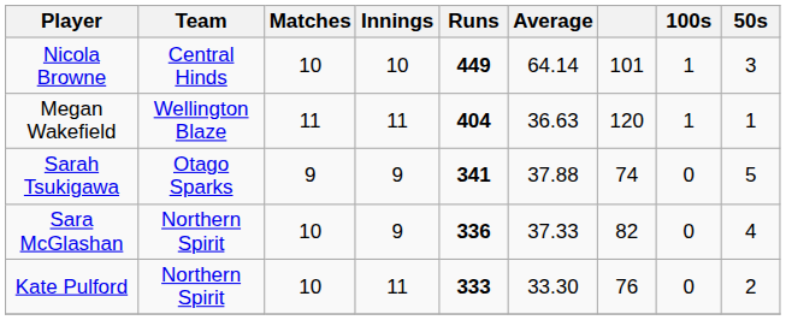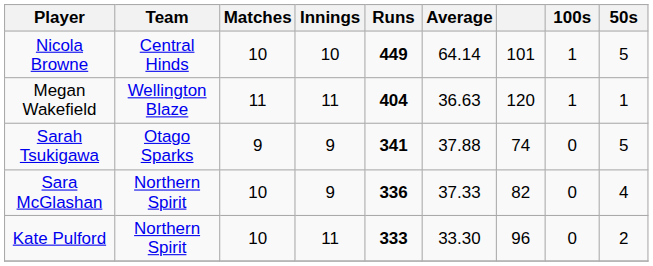Nicola Browne | 50s: 3 -> 5
Kate Pulford | column 7: 76 -> 96
